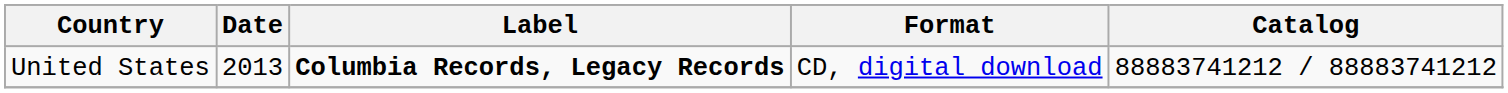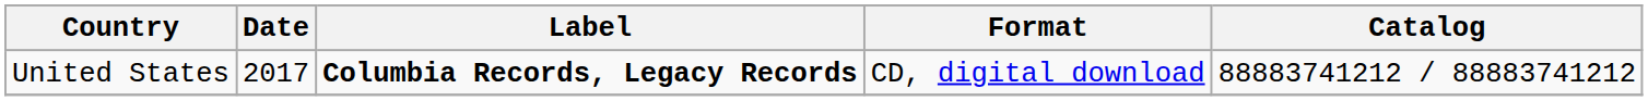United States | Date: 2013 -> 2017
